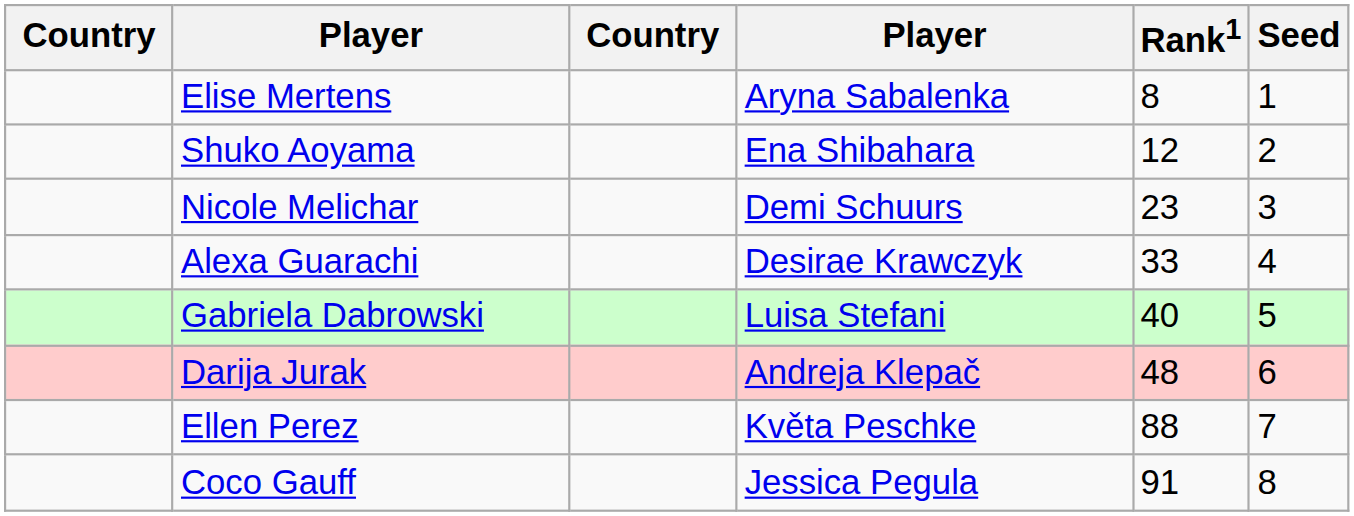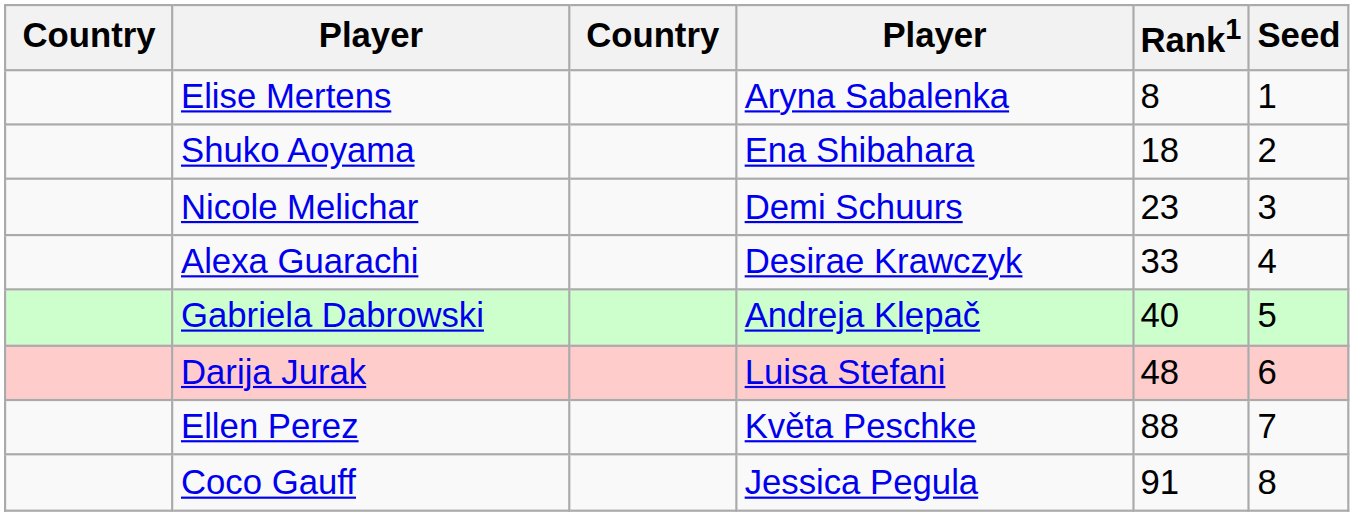Shuko Aoyama | Rank1: 12 -> 18
Gabriela Dabrowski | column 4: Luisa Stefani -> Andreja Klepač
Darija Jurak | column 4: Andreja Klepač -> Luisa Stefani
